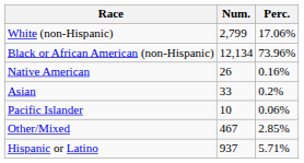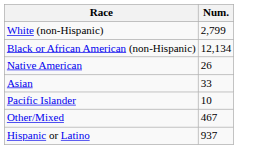- column: Perc. | 17.06% | 73.96% | 0.16% | 0.2% | 0.06% | 2.85% | 5.71%
